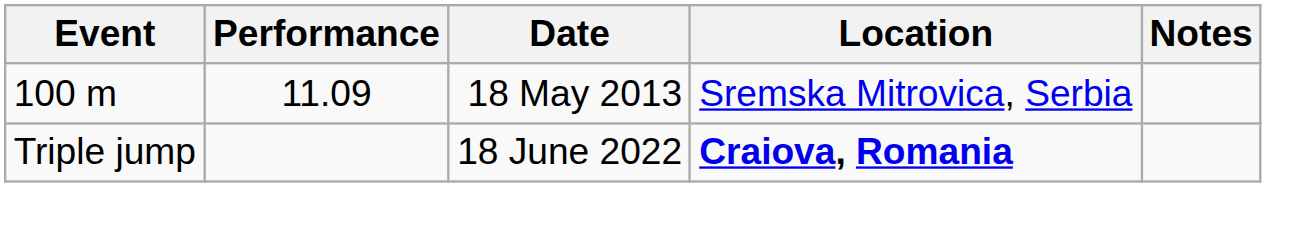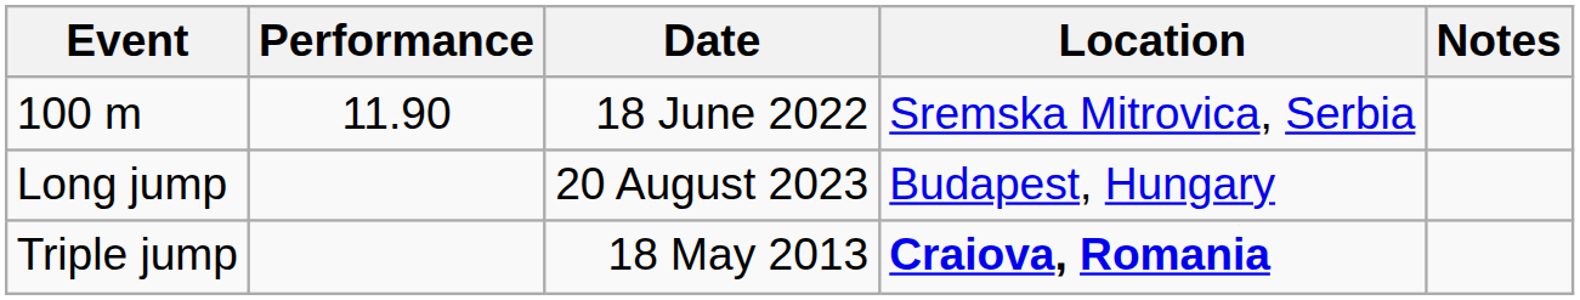100 m | Performance: 11.09 -> 11.90
100 m | Date: 18 May 2013 -> 18 June 2022
+ row: Long jump | 20 August 2023 | Budapest, Hungary
Triple jump | Date: 18 June 2022 -> 18 May 2013
